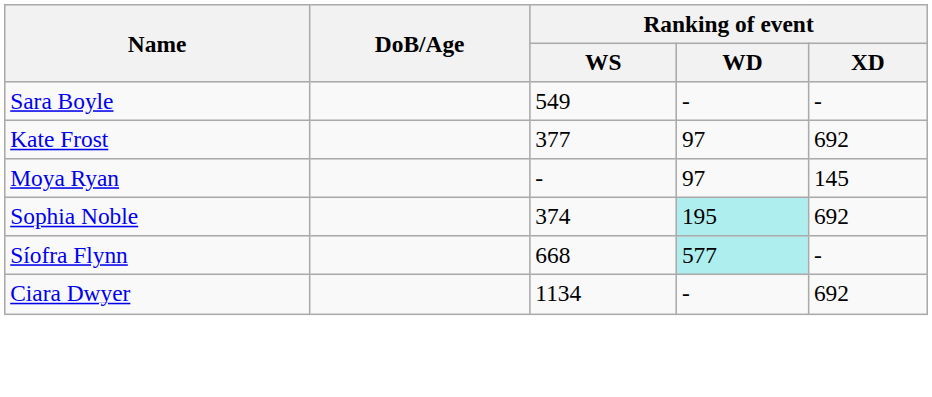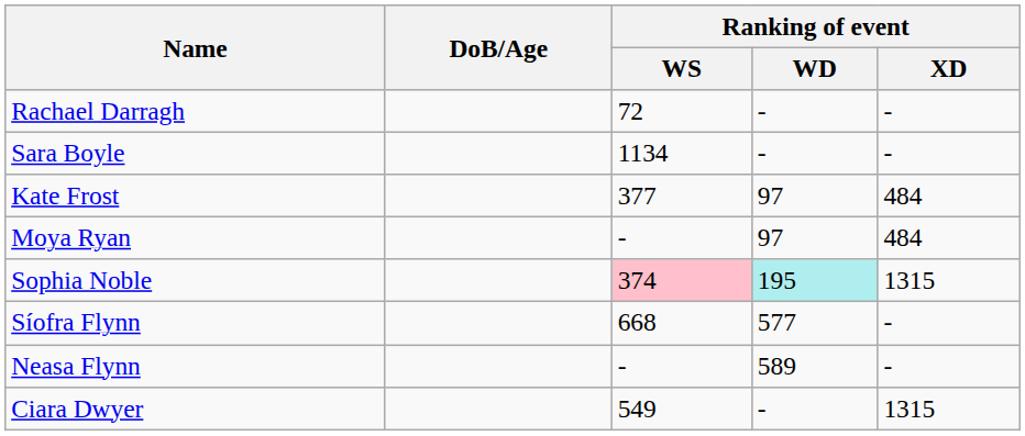+ row: Rachael Darragh | 72 | - | -
Sara Boyle | Ranking of event / WS: 549 -> 1134
Kate Frost | Ranking of event / XD: 692 -> 484
Moya Ryan | Ranking of event / XD: 145 -> 484
Sophia Noble | Ranking of event / WS: no background -> pink background
Sophia Noble | Ranking of event / XD: 692 -> 1315
Síofra Flynn | Ranking of event / WD: paleturquoise background -> no background
+ row: Neasa Flynn | - | 589 | -
Ciara Dwyer | Ranking of event / WS: 1134 -> 549
Ciara Dwyer | Ranking of event / XD: 692 -> 1315
